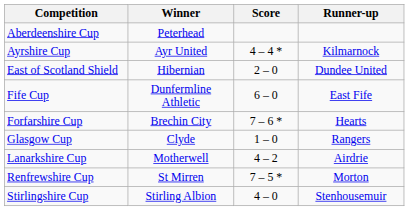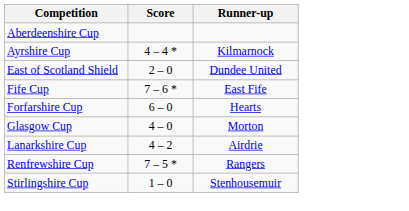- column: Winner | Peterhead | Ayr United | Hibernian | Dunfermline Athletic | Brechin City | Clyde | Motherwell | St Mirren | Stirling Albion
Fife Cup | Score: 6 – 0 -> 7 – 6 *
Forfarshire Cup | Score: 7 – 6 * -> 6 – 0
Glasgow Cup | Score: 1 – 0 -> 4 – 0
Glasgow Cup | Runner-up: Rangers -> Morton
Renfrewshire Cup | Runner-up: Morton -> Rangers
Stirlingshire Cup | Score: 4 – 0 -> 1 – 0
